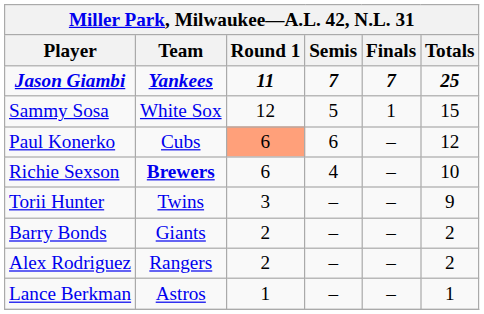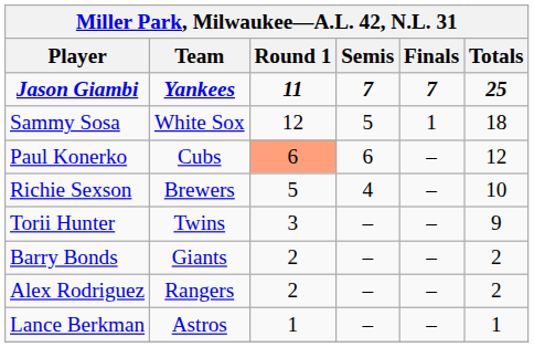Sammy Sosa | Totals: 15 -> 18
Richie Sexson | Team: bold -> normal
Richie Sexson | Round 1: 6 -> 5
